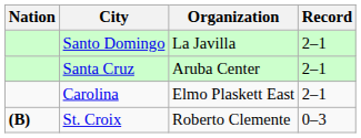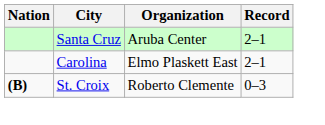- row: Santo Domingo | La Javilla | 2–1
